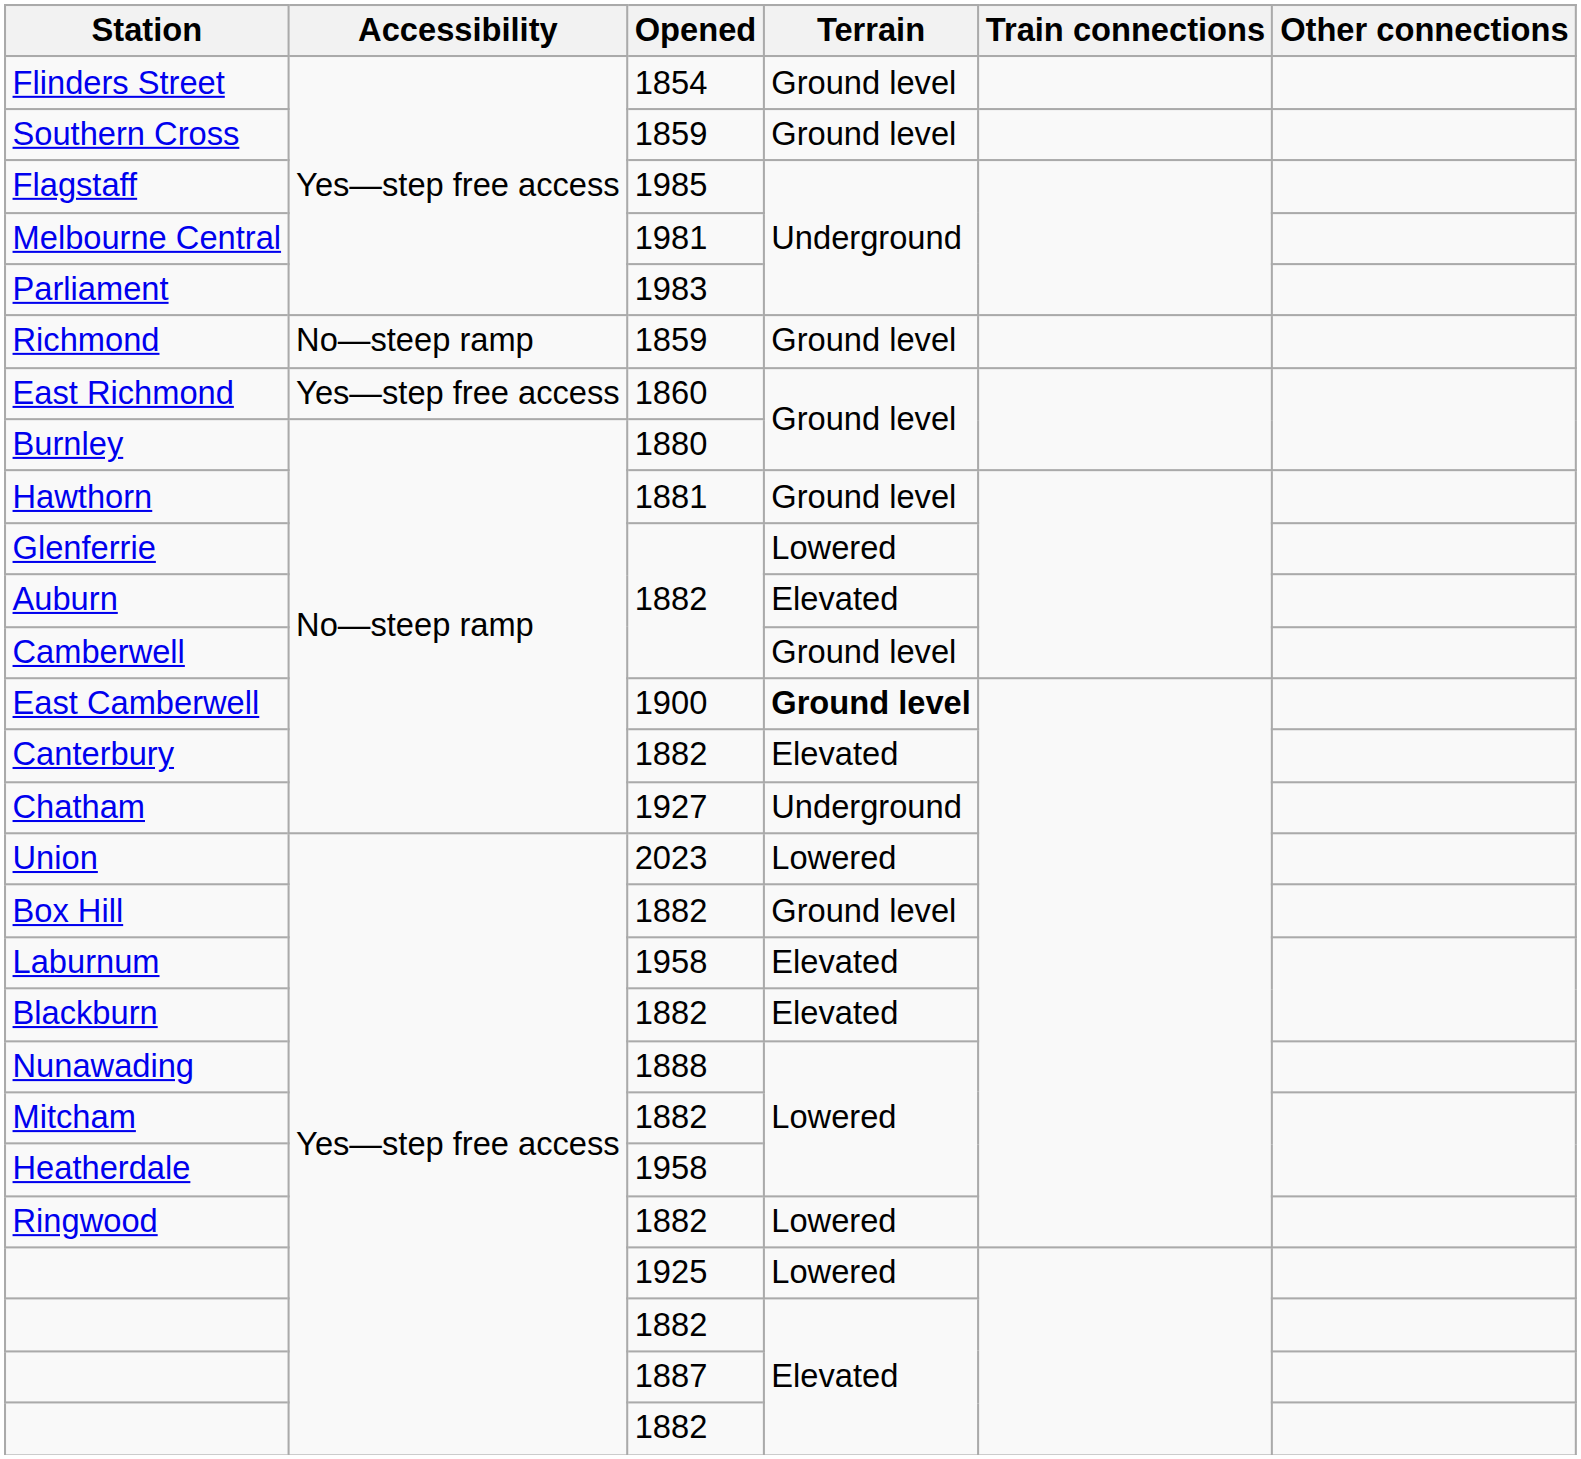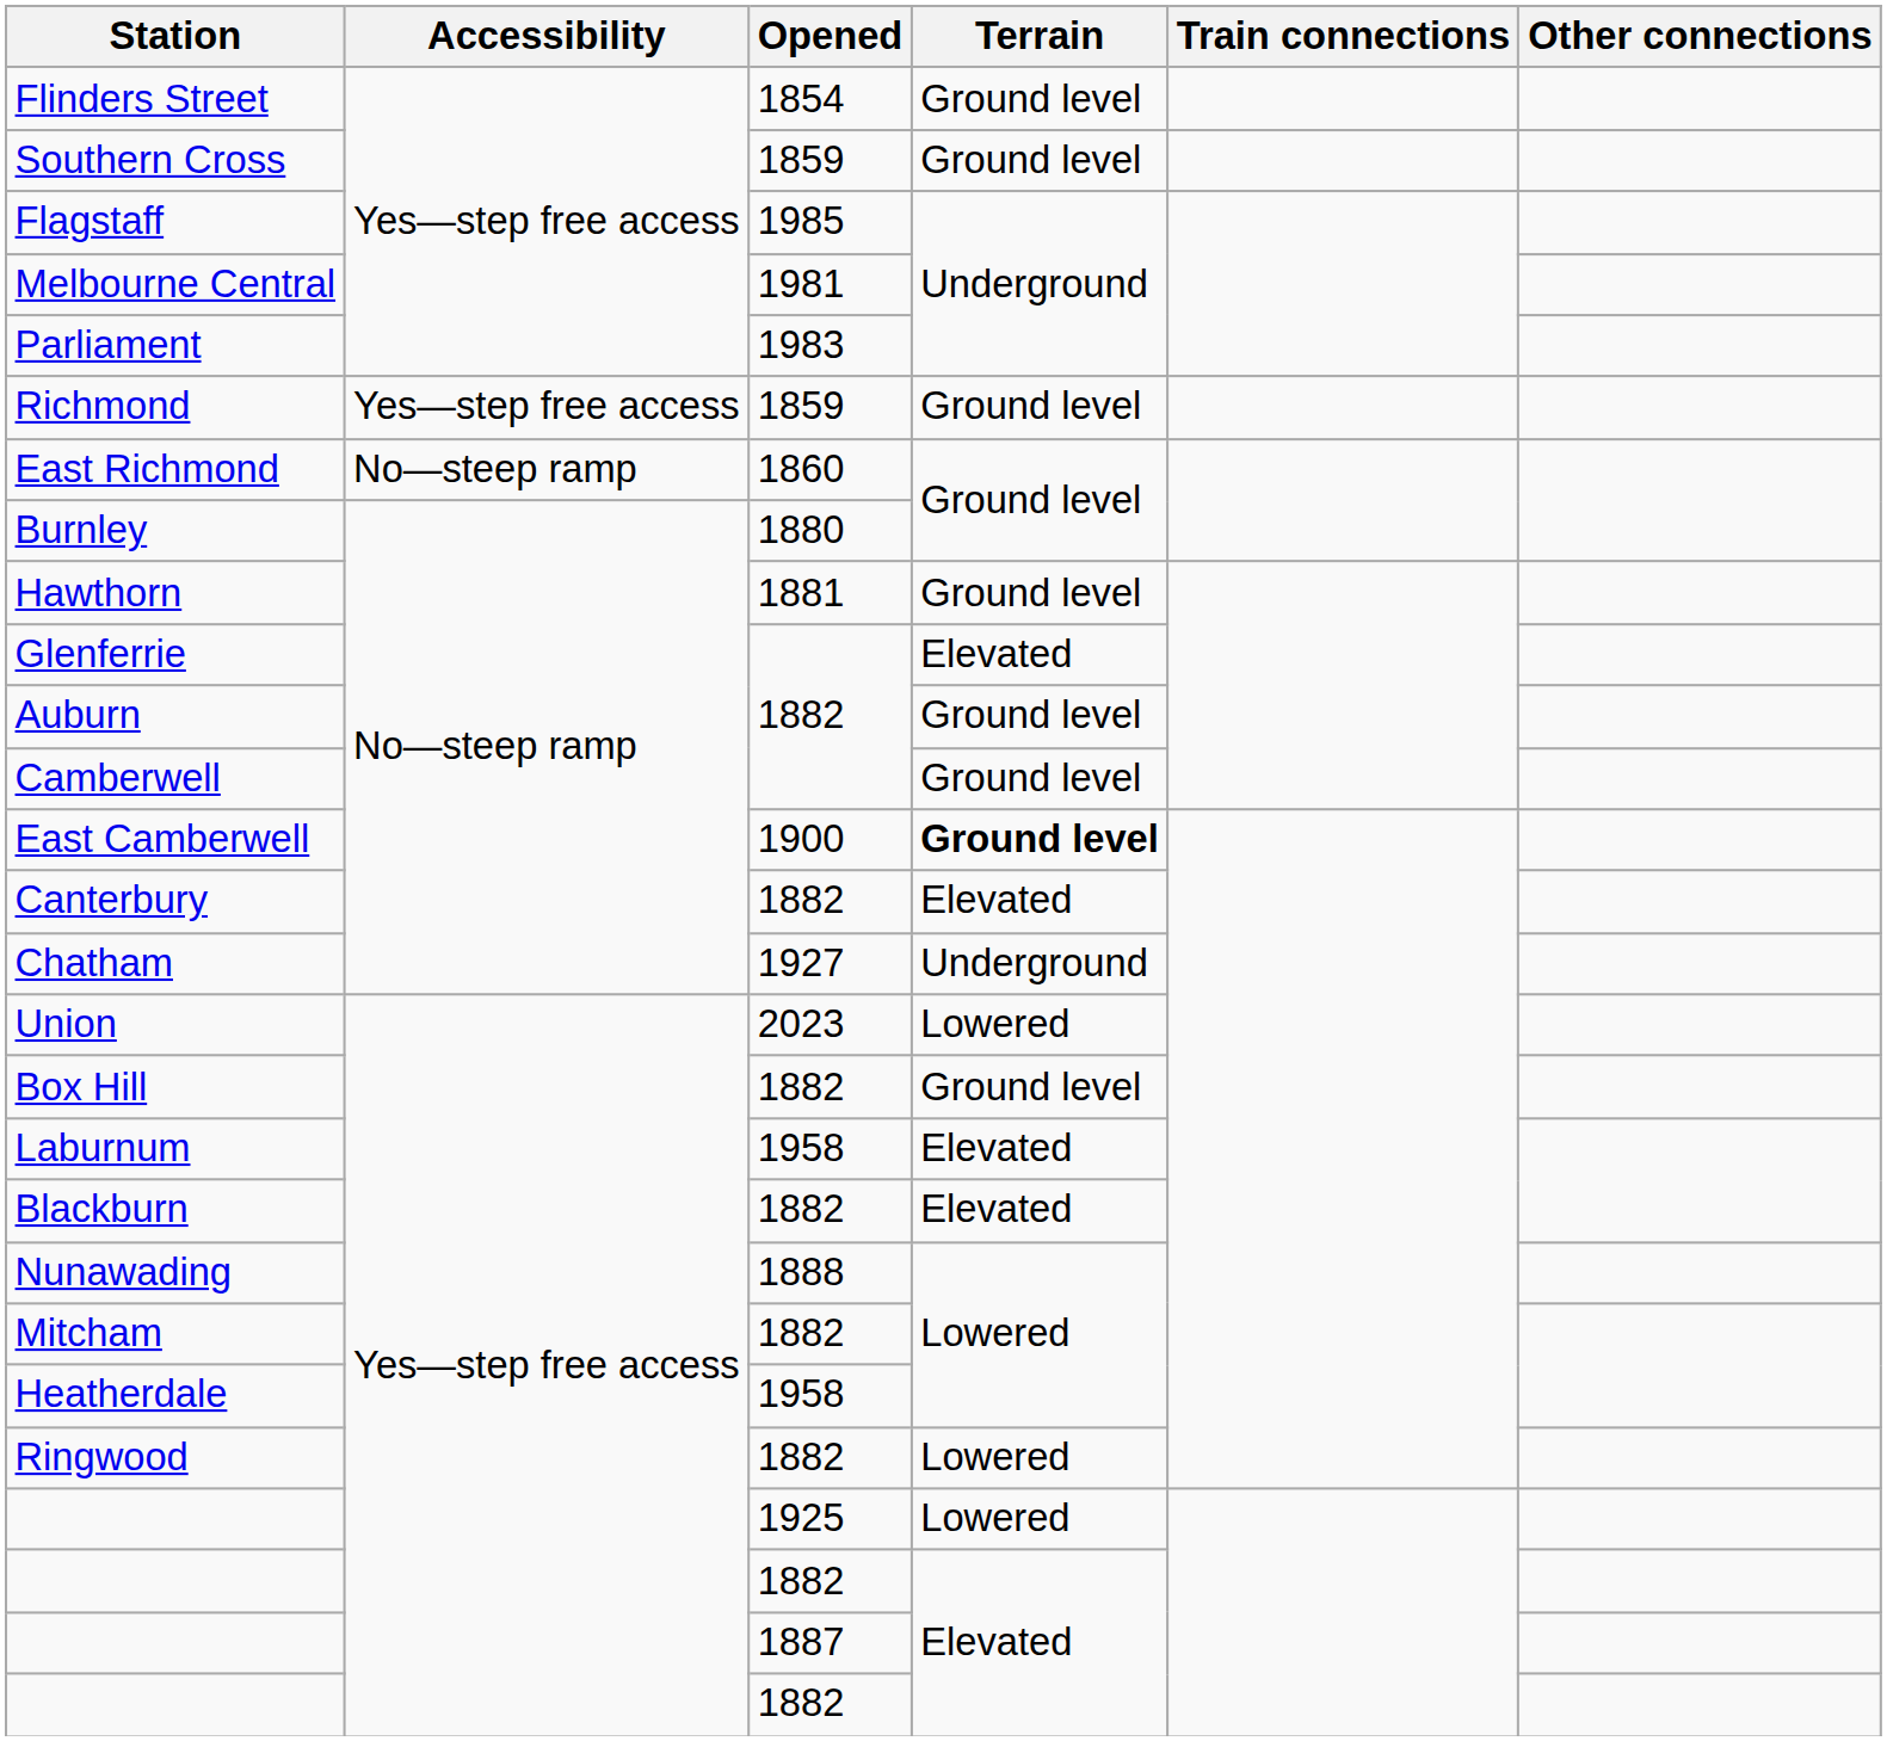Richmond | Accessibility: No—steep ramp -> Yes—step free access
East Richmond | Accessibility: Yes—step free access -> No—steep ramp
Glenferrie | Terrain: Lowered -> Elevated
Auburn | Terrain: Elevated -> Ground level
